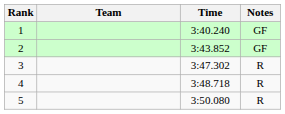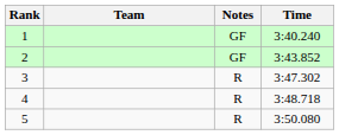columns swapped: Time <-> Notes
